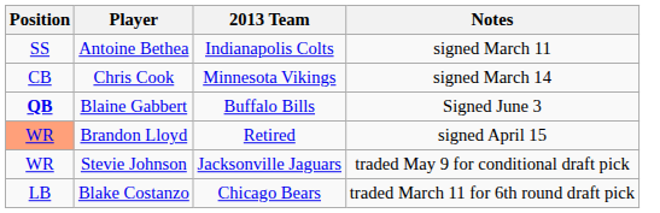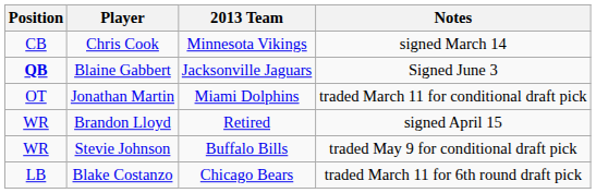- row: SS | Antoine Bethea | Indianapolis Colts | signed March 11
Blaine Gabbert | 2013 Team: Buffalo Bills -> Jacksonville Jaguars
+ row: OT | Jonathan Martin | Miami Dolphins | traded March 11 for conditional draft pick
Brandon Lloyd | Position: lightsalmon background -> no background
Stevie Johnson | 2013 Team: Jacksonville Jaguars -> Buffalo Bills
